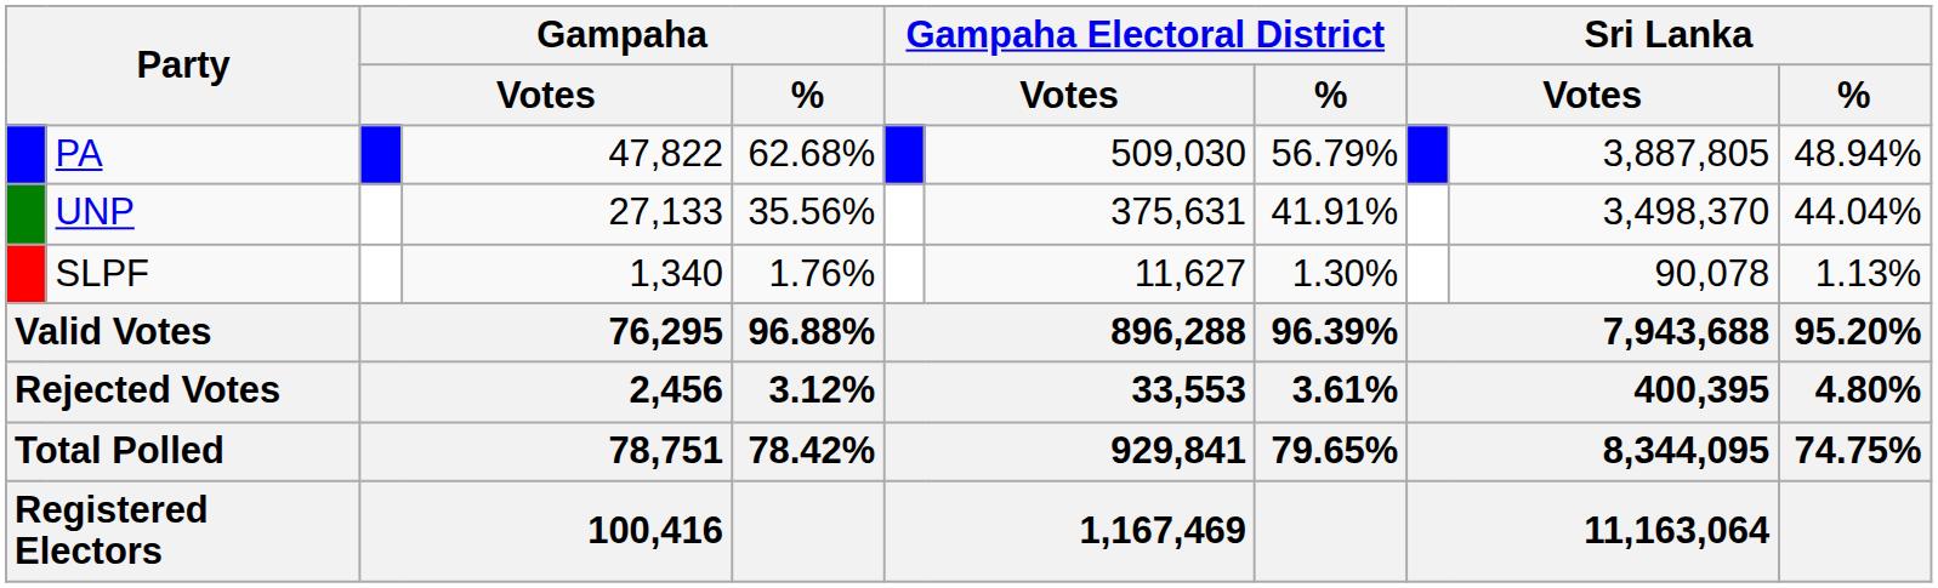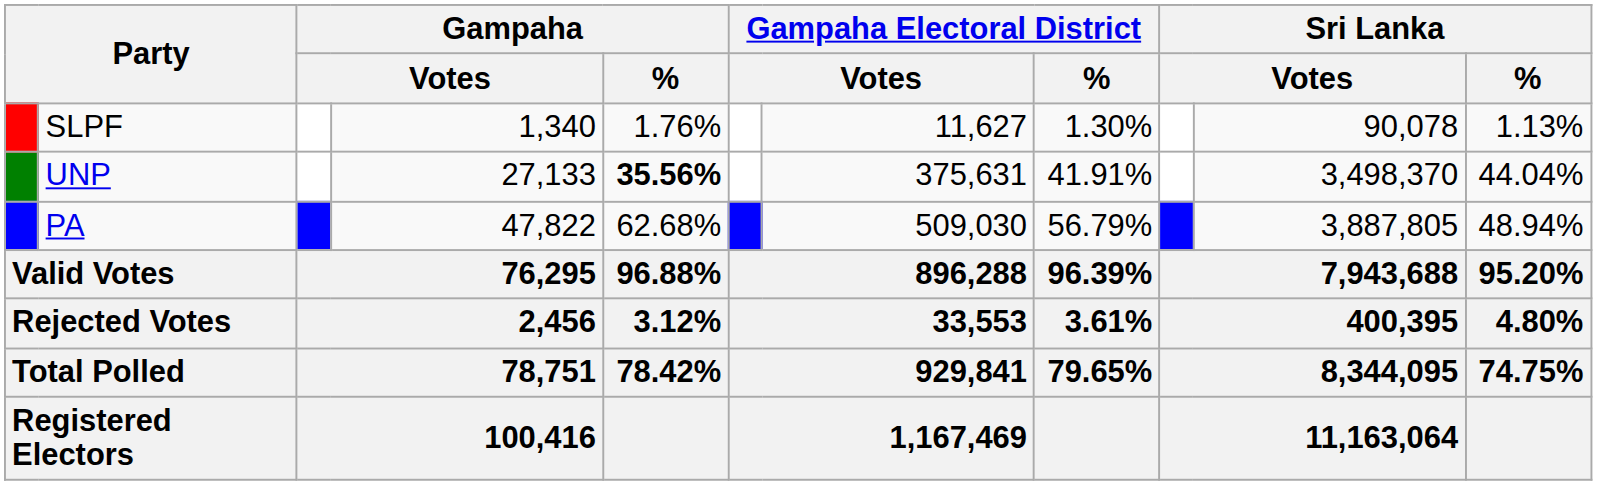rows swapped: PA <-> SLPF
UNP | Gampaha / %: normal -> bold
